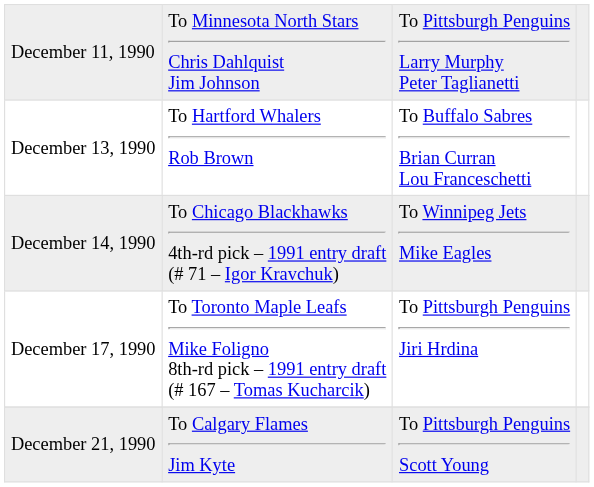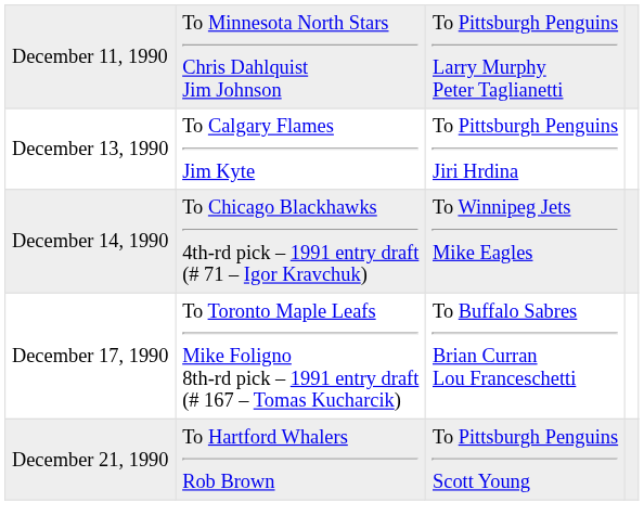December 13, 1990 | column 2: To Hartford Whalers Rob Brown -> To Calgary Flames Jim Kyte
December 13, 1990 | column 3: To Buffalo Sabres Brian Curran Lou Franceschetti -> To Pittsburgh Penguins Jiri Hrdina
December 17, 1990 | column 3: To Pittsburgh Penguins Jiri Hrdina -> To Buffalo Sabres Brian Curran Lou Franceschetti
December 21, 1990 | column 2: To Calgary Flames Jim Kyte -> To Hartford Whalers Rob Brown
